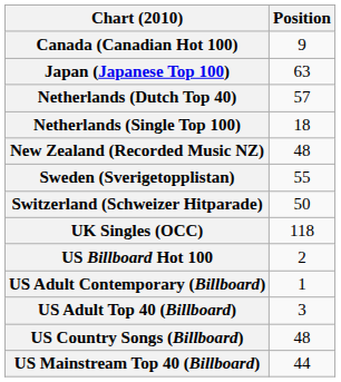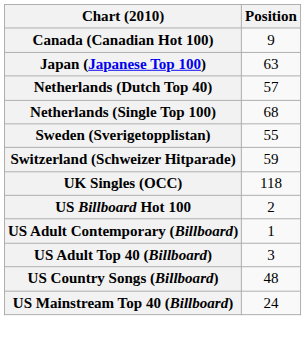Netherlands (Single Top 100) | Position: 18 -> 68
- row: New Zealand (Recorded Music NZ) | 48
Switzerland (Schweizer Hitparade) | Position: 50 -> 59
US Mainstream Top 40 (Billboard) | Position: 44 -> 24
